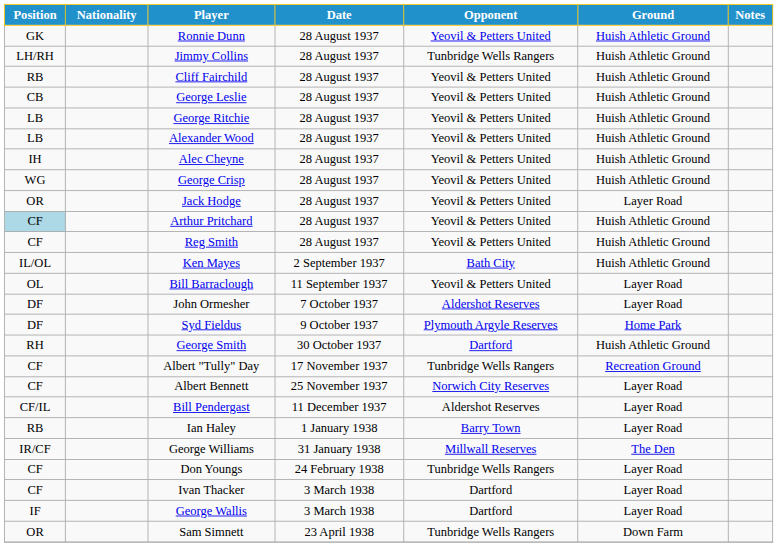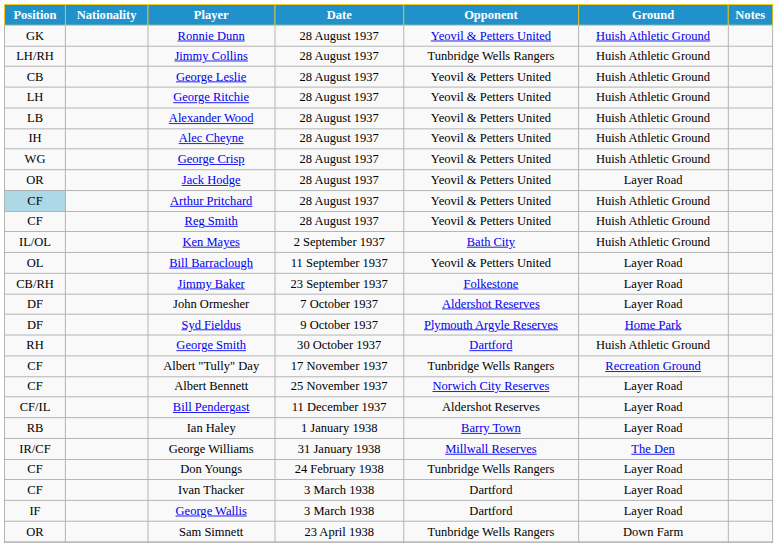- row: RB | Cliff Fairchild | 28 August 1937 | Yeovil & Petters United | Huish Athletic Ground
George Ritchie | Position: LB -> LH
+ row: CB/RH | Jimmy Baker | 23 September 1937 | Folkestone | Layer Road
